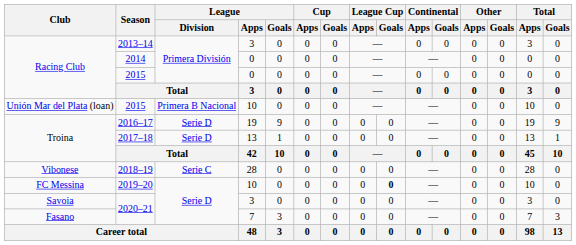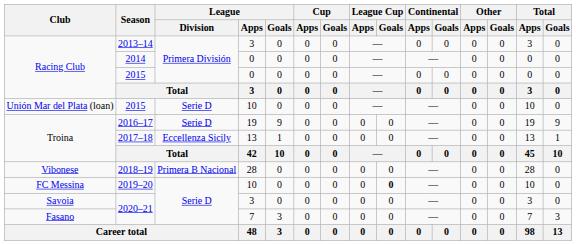Unión Mar del Plata (loan) / 2015 | League / Division: Primera B Nacional -> Serie D
2017–18 | League / Division: Serie D -> Eccellenza Sicily
2018–19 | League / Division: Serie C -> Primera B Nacional
